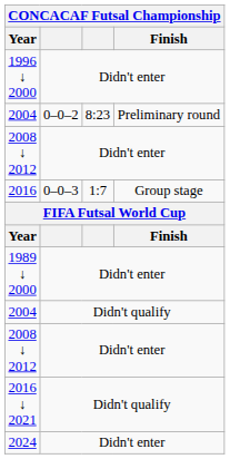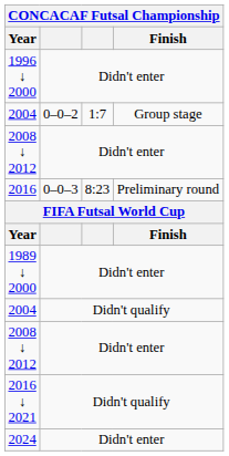2004 / 0–0–2 | column 3: 8:23 -> 1:7
2004 / 0–0–2 | Finish: Preliminary round -> Group stage
2016 | column 3: 1:7 -> 8:23
2016 | Finish: Group stage -> Preliminary round
